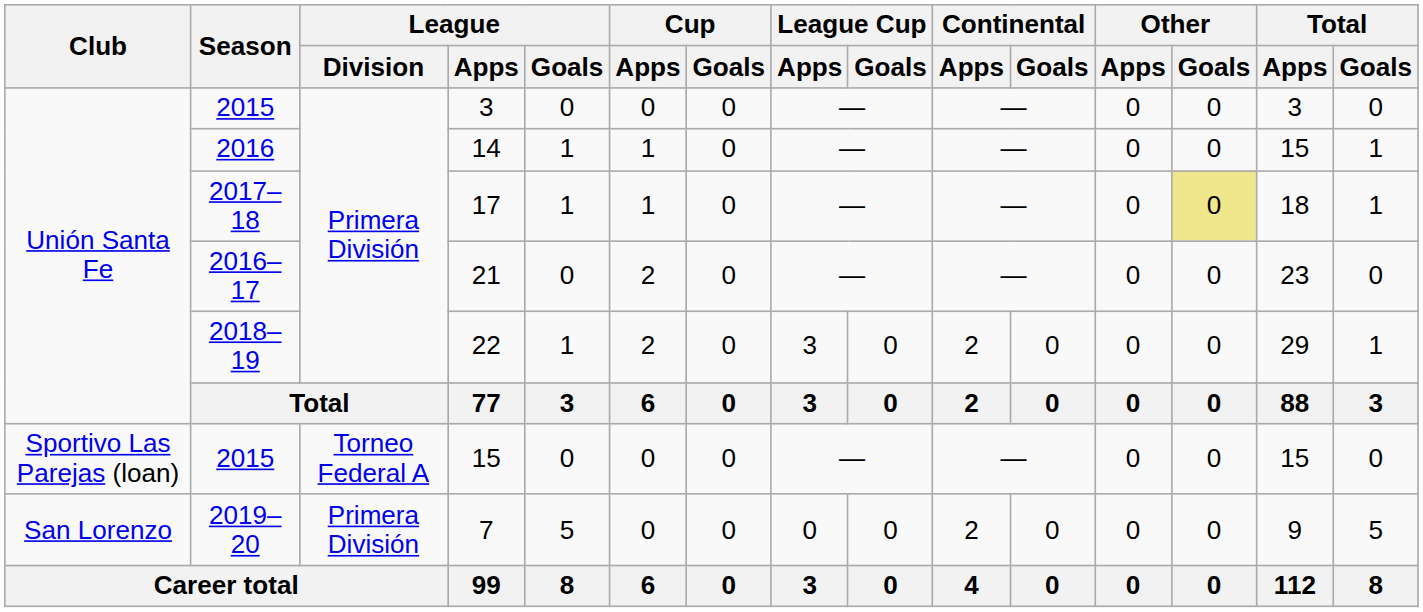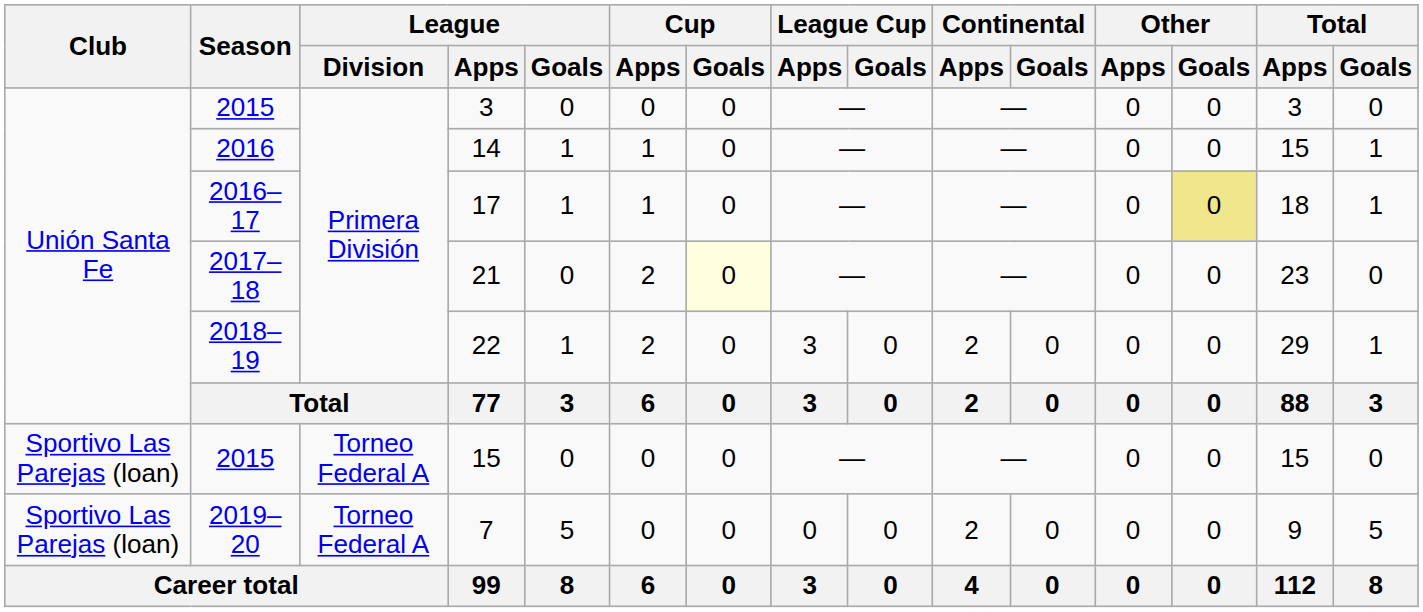17 | Season: 2017–18 -> 2016–17
21 | Season: 2016–17 -> 2017–18
21 | Cup / Goals: no background -> lightyellow background
7 | Club: San Lorenzo -> Sportivo Las Parejas (loan)
7 | League / Division: Primera División -> Torneo Federal A
